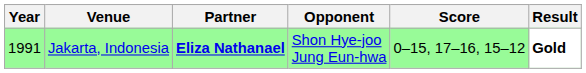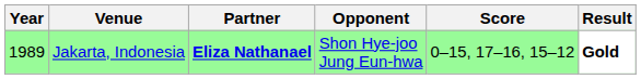Jakarta, Indonesia | Year: 1991 -> 1989
